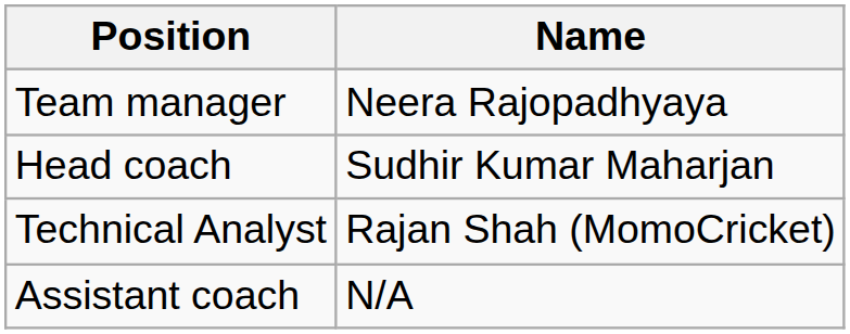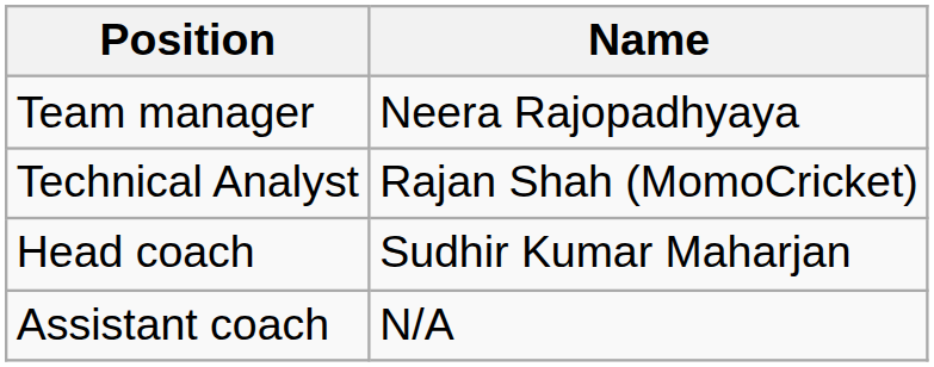rows swapped: Head coach <-> Technical Analyst
